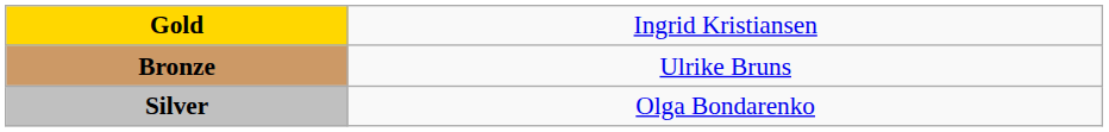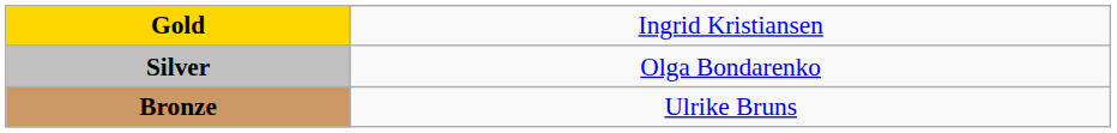rows swapped: Silver <-> Bronze
